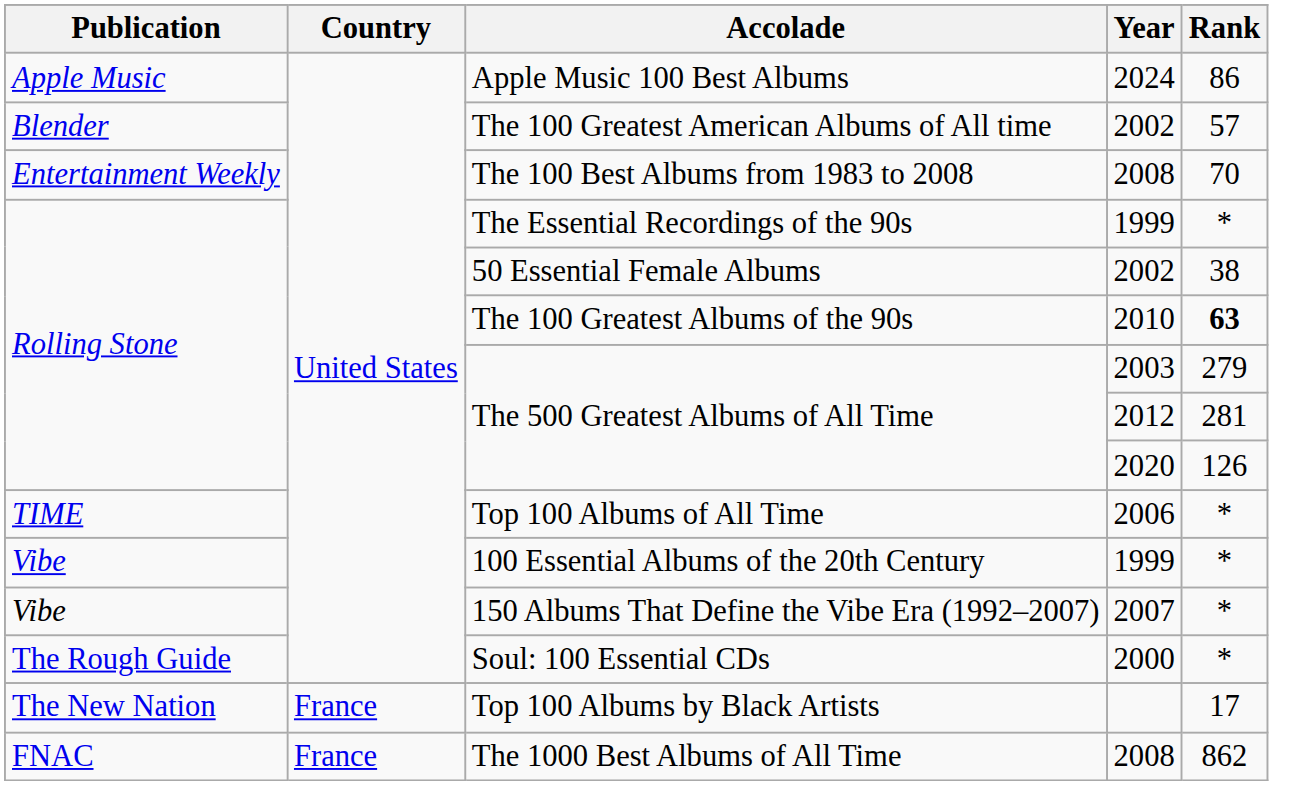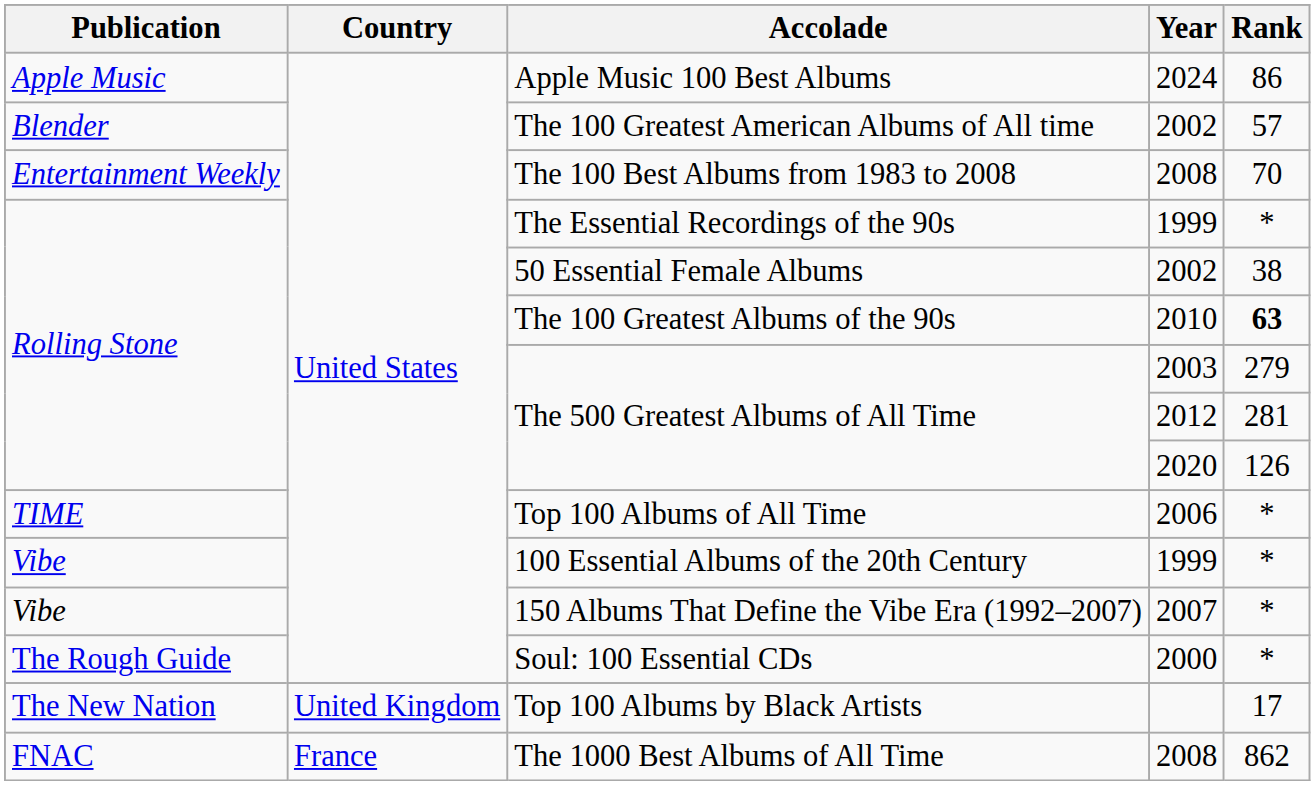Top 100 Albums by Black Artists | Country: France -> United Kingdom
